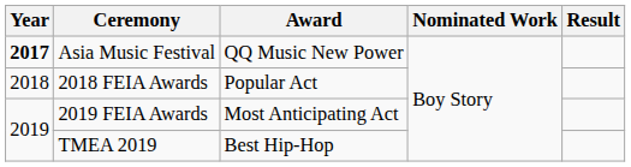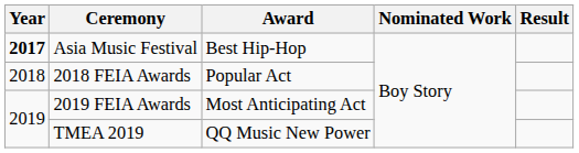Asia Music Festival | Award: QQ Music New Power -> Best Hip-Hop
TMEA 2019 | Award: Best Hip-Hop -> QQ Music New Power
